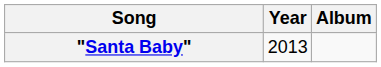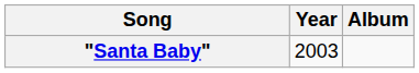"Santa Baby" | Year: 2013 -> 2003
